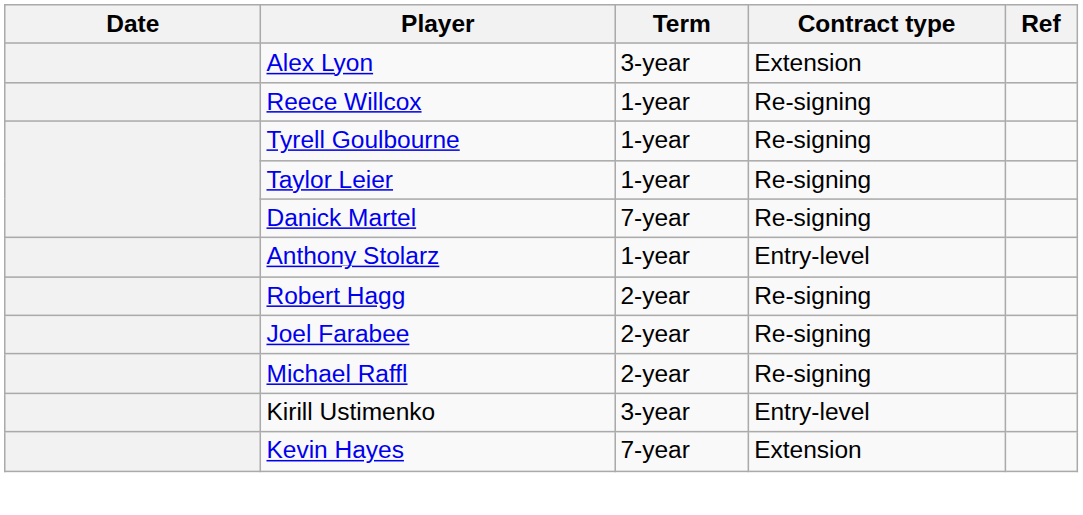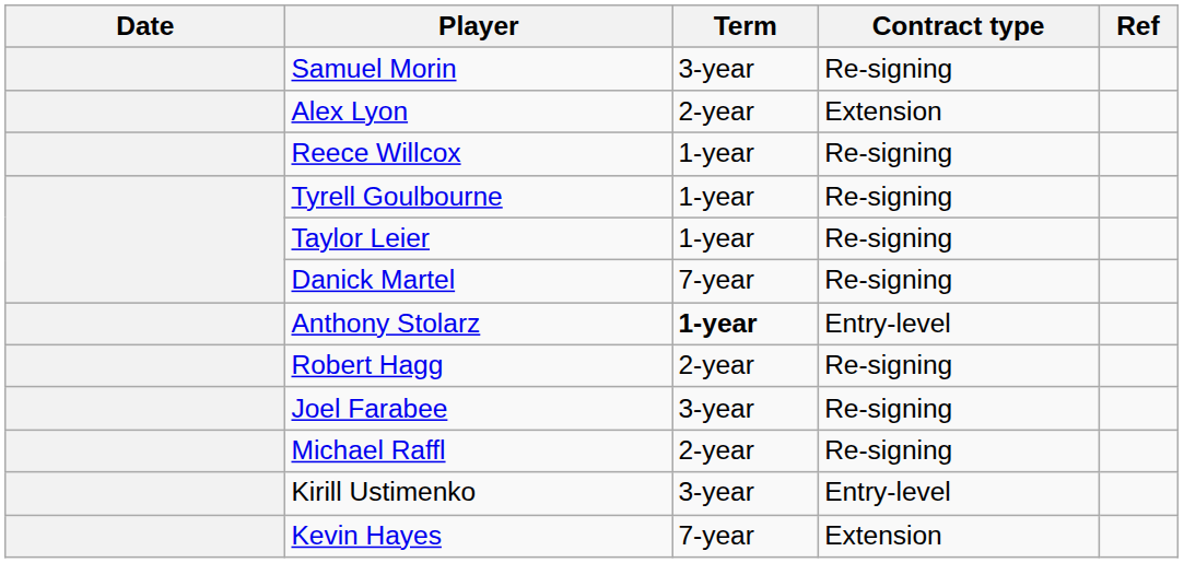+ row: Samuel Morin | 3-year | Re-signing
Alex Lyon | Term: 3-year -> 2-year
Anthony Stolarz | Term: normal -> bold
Joel Farabee | Term: 2-year -> 3-year
